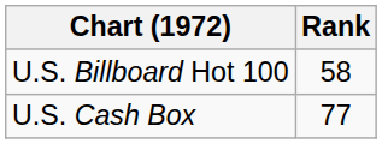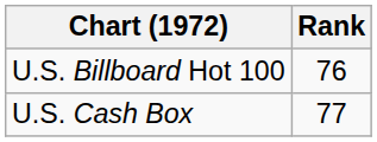U.S. Billboard Hot 100 | Rank: 58 -> 76
